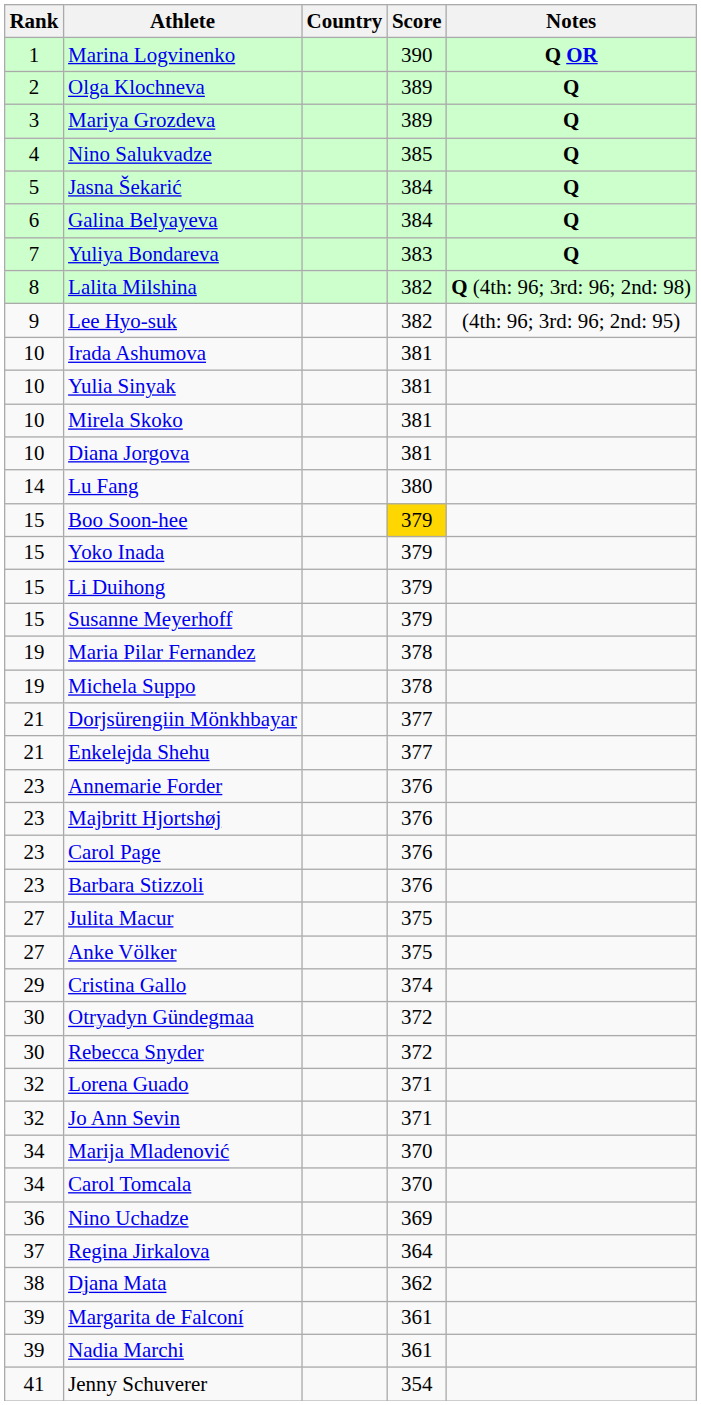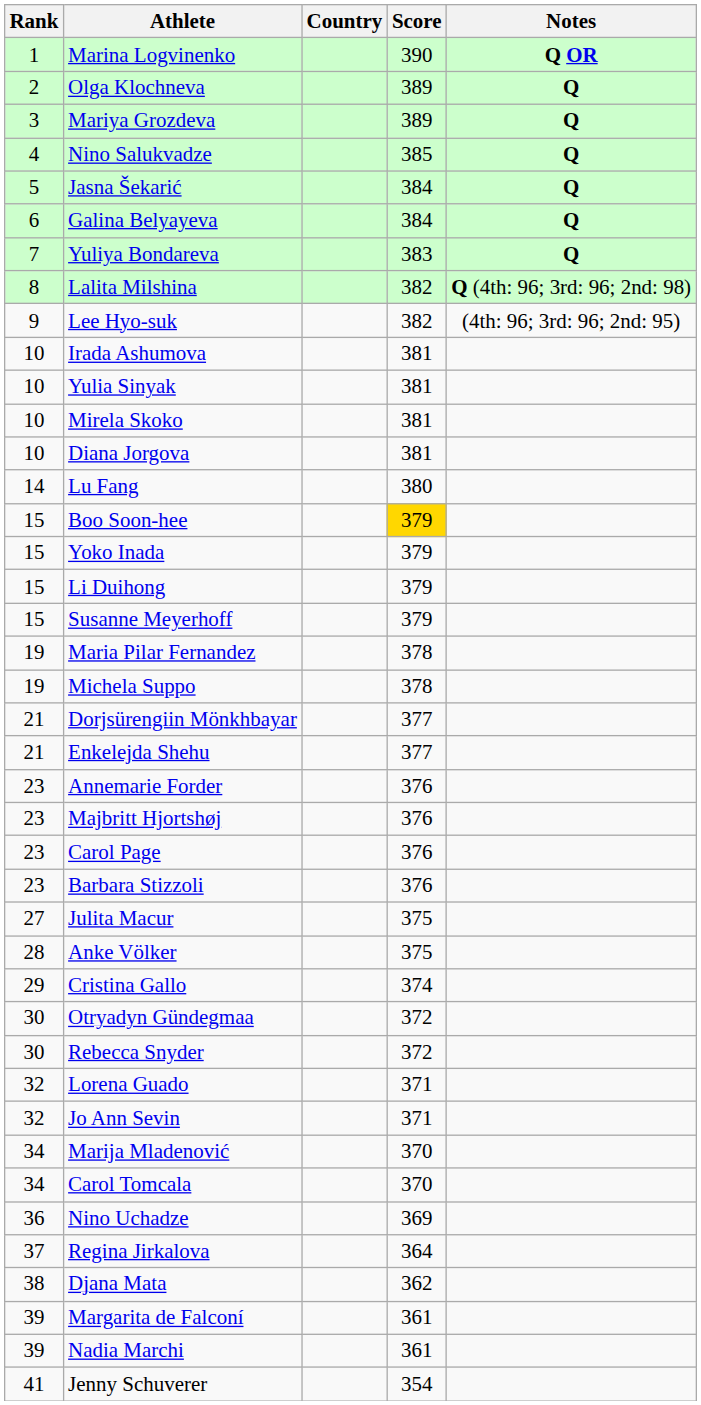Anke Völker | Rank: 27 -> 28
